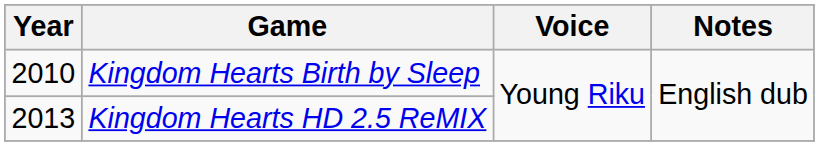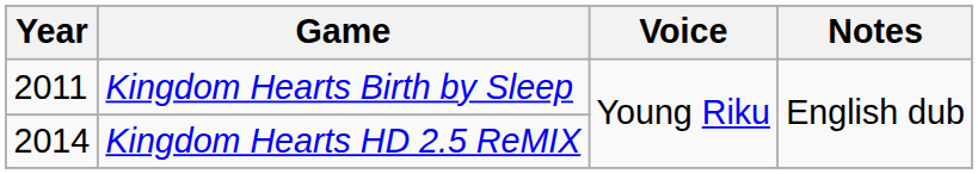Kingdom Hearts Birth by Sleep | Year: 2010 -> 2011
Kingdom Hearts HD 2.5 ReMIX | Year: 2013 -> 2014
